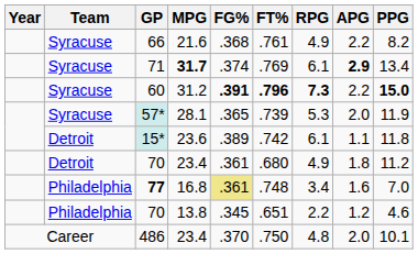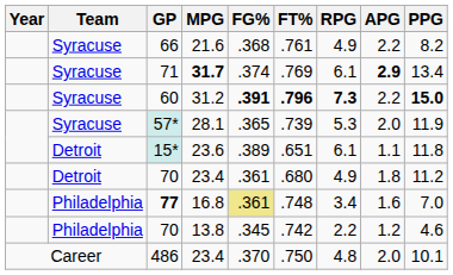15* | FT%: .742 -> .651
70 / 13.8 | FT%: .651 -> .742
